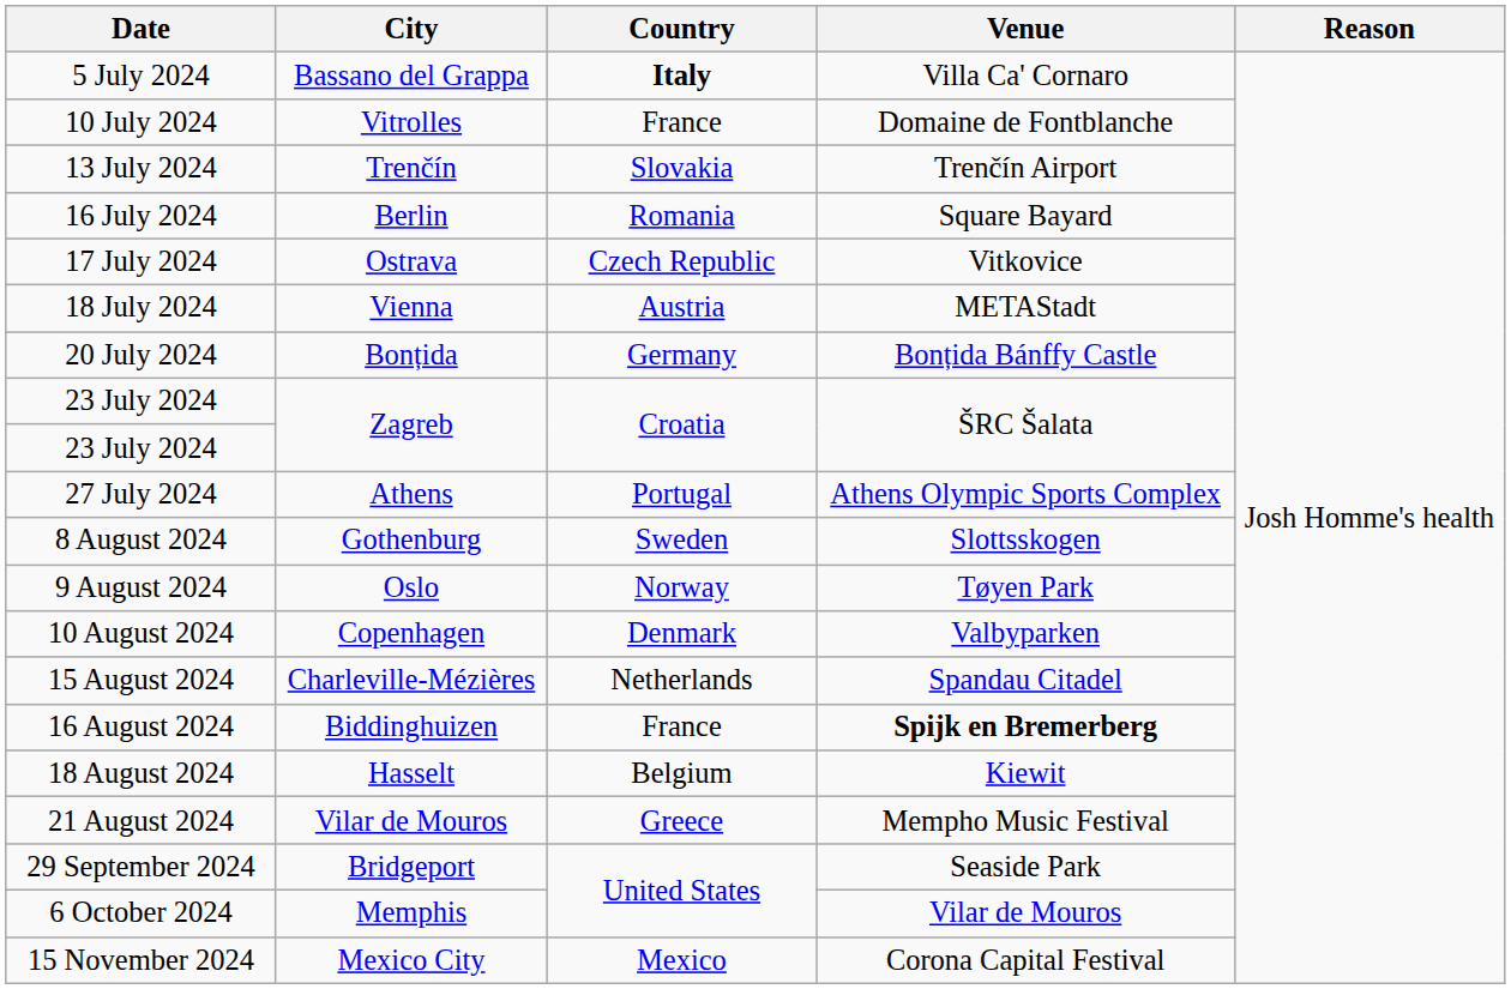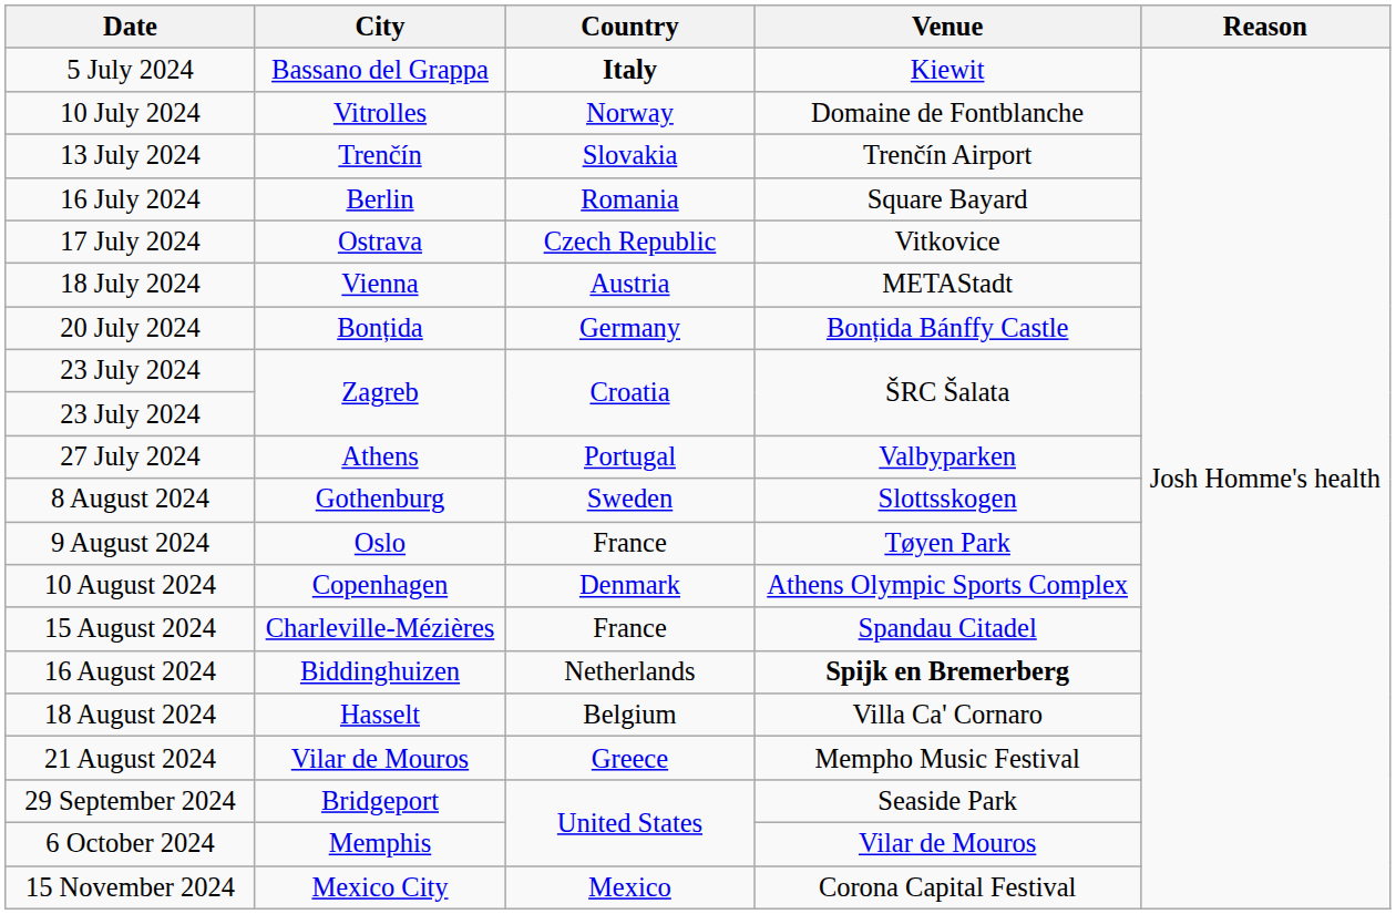5 July 2024 | Venue: Villa Ca' Cornaro -> Kiewit
10 July 2024 | Country: France -> Norway
27 July 2024 | Venue: Athens Olympic Sports Complex -> Valbyparken
9 August 2024 | Country: Norway -> France
10 August 2024 | Venue: Valbyparken -> Athens Olympic Sports Complex
15 August 2024 | Country: Netherlands -> France
16 August 2024 | Country: France -> Netherlands
18 August 2024 | Venue: Kiewit -> Villa Ca' Cornaro
